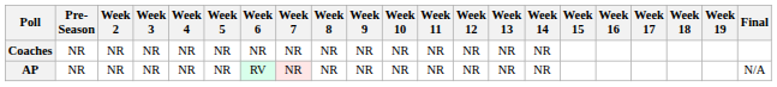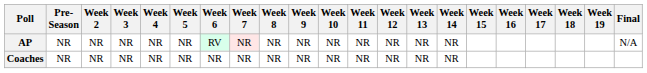rows swapped: AP <-> Coaches
